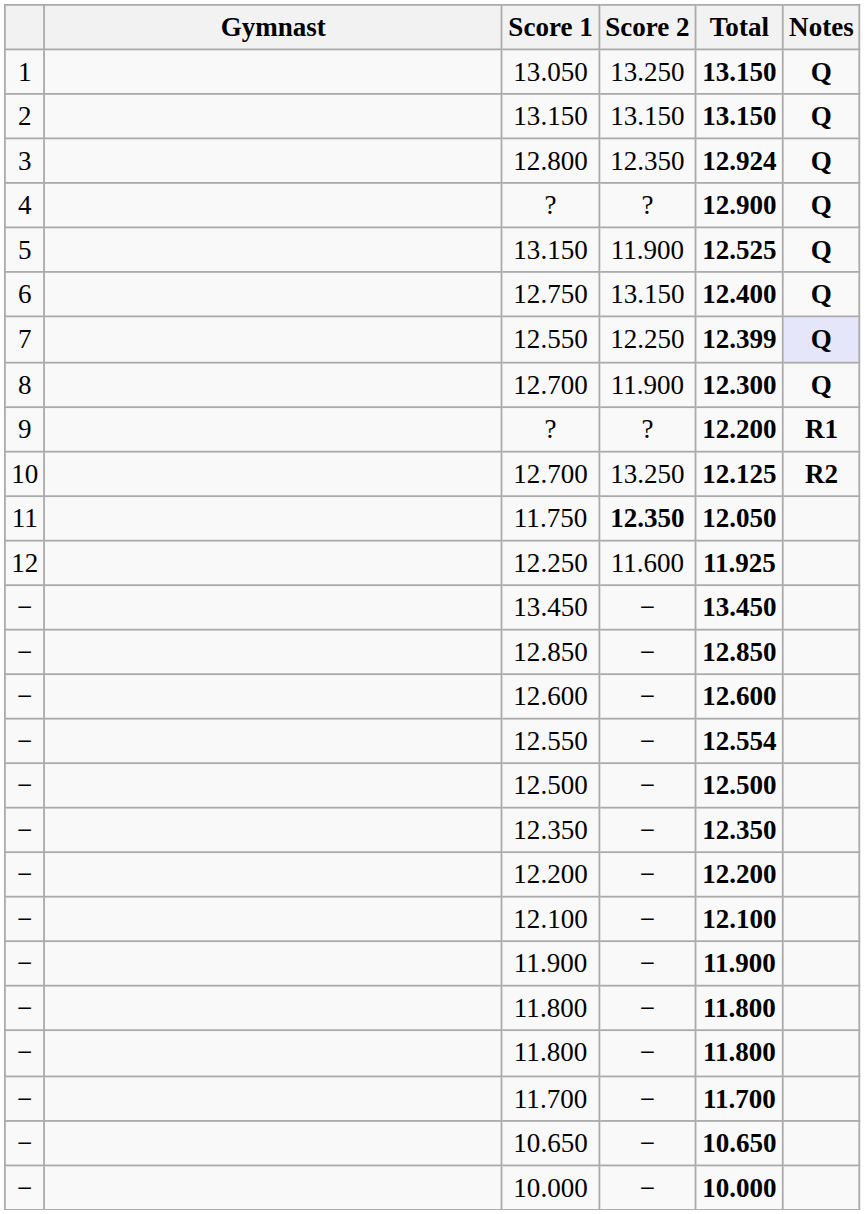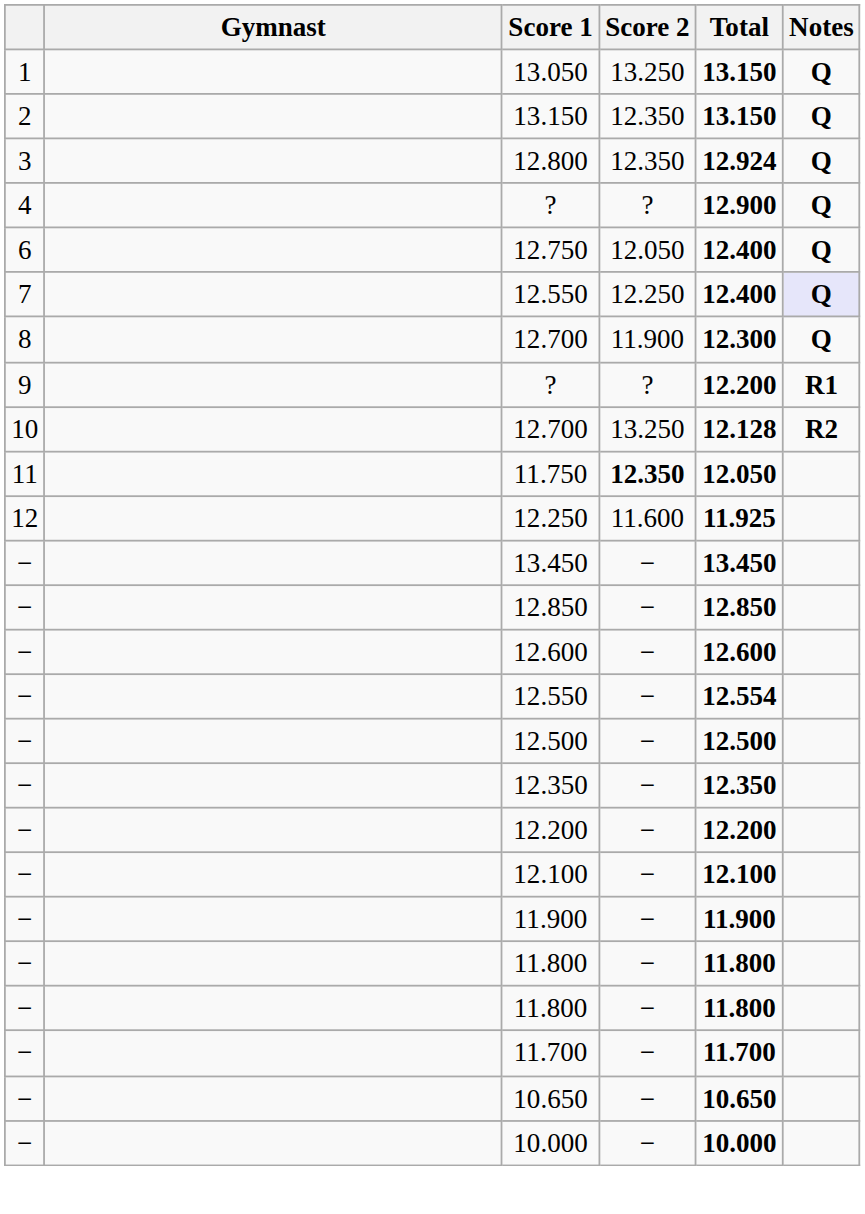2 / 13.150 | Score 2: 13.150 -> 12.350
- row: 5 | 13.150 | 11.900 | 12.525 | Q
12.750 | Score 2: 13.150 -> 12.050
7 / 12.550 | Total: 12.399 -> 12.400
10 / 12.700 | Total: 12.125 -> 12.128
